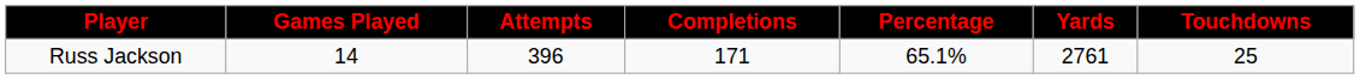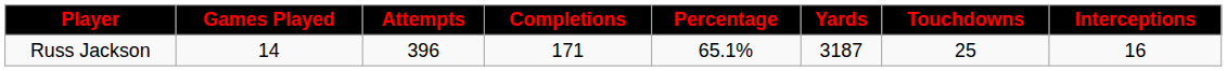+ column: Interceptions | 16
Russ Jackson | Yards: 2761 -> 3187
